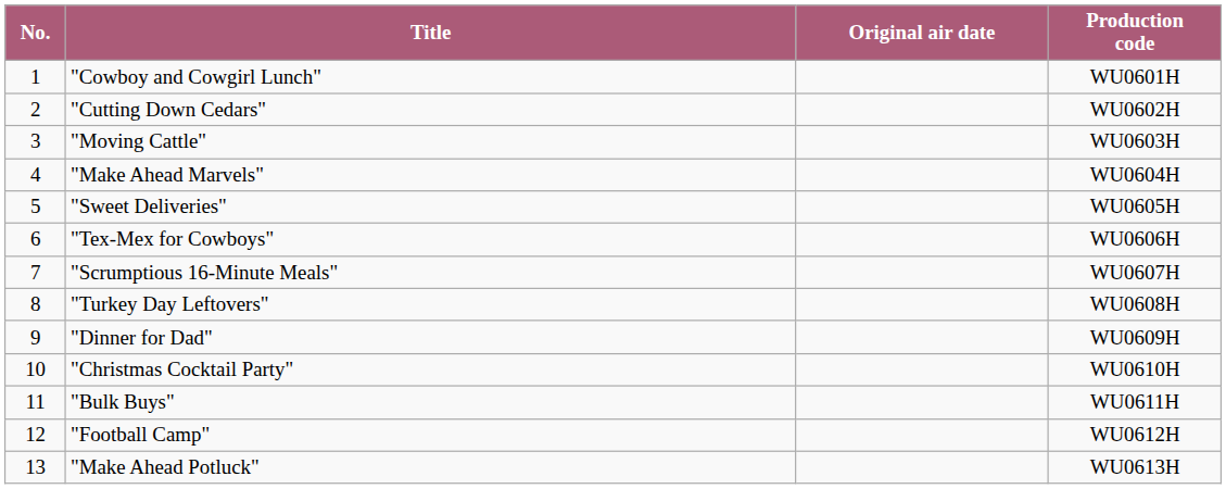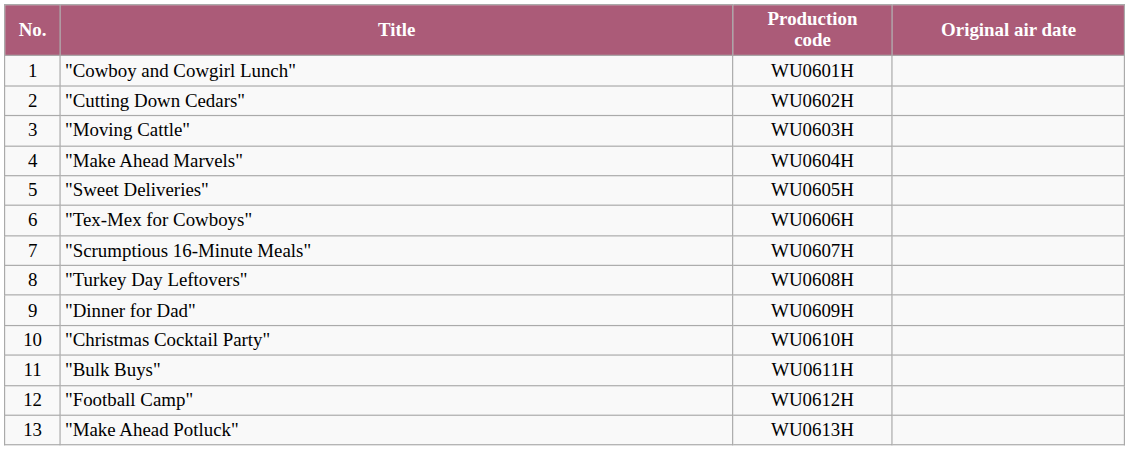columns swapped: Original air date <-> Production code
